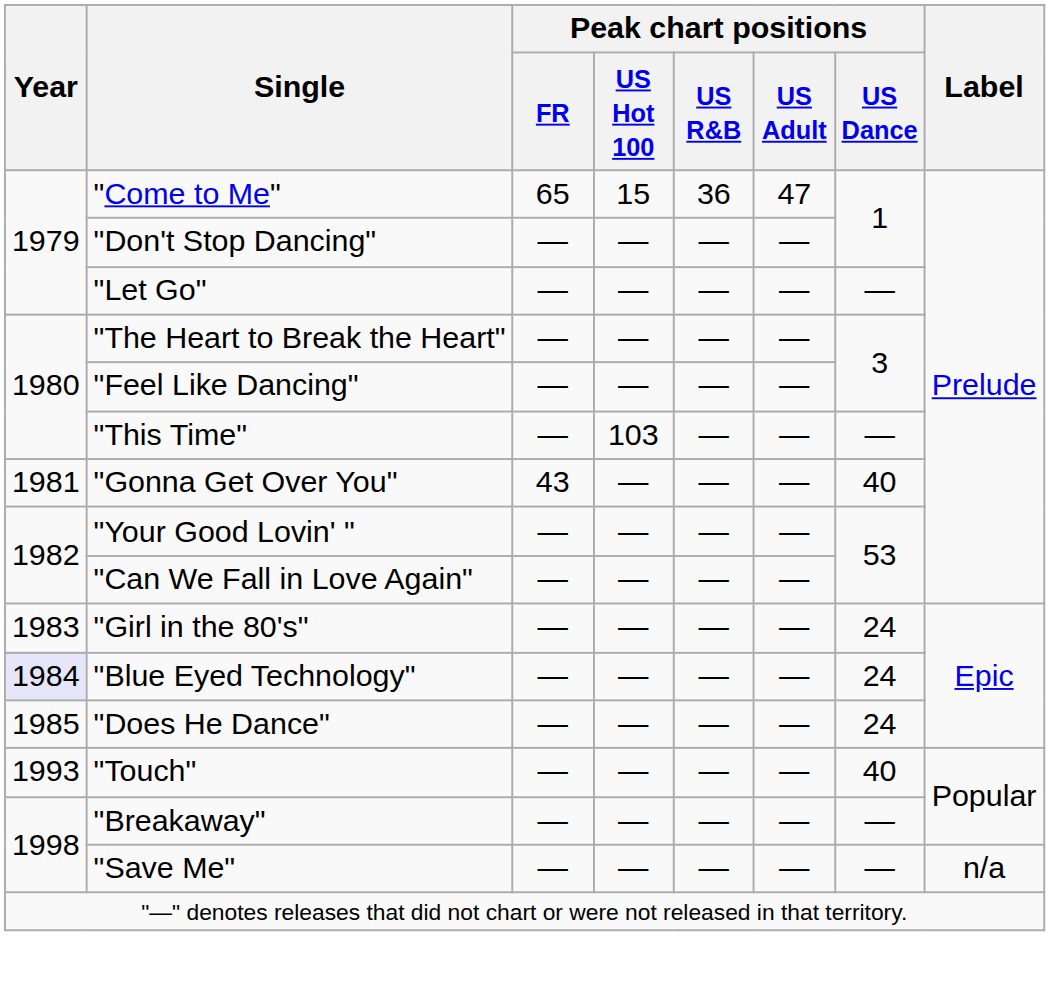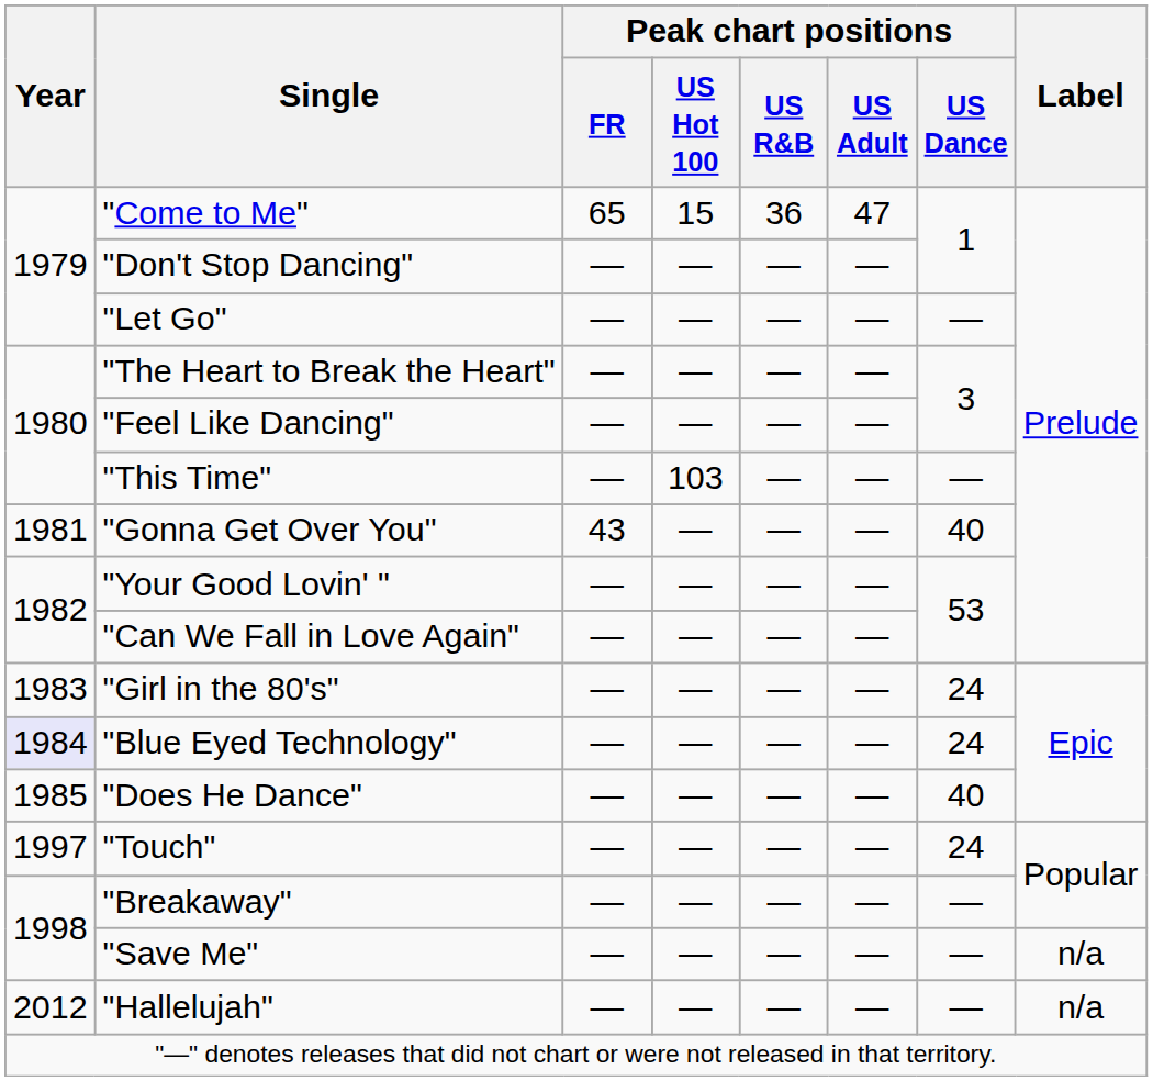"Does He Dance" | Peak chart positions / US Dance: 24 -> 40
"Touch" | Year: 1993 -> 1997
"Touch" | Peak chart positions / US Dance: 40 -> 24
+ row: 2012 | "Hallelujah" | — | — | — | — | — | n/a
